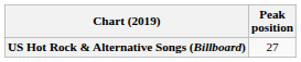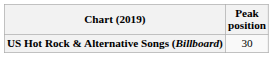US Hot Rock & Alternative Songs (Billboard) | Peak position: 27 -> 30
